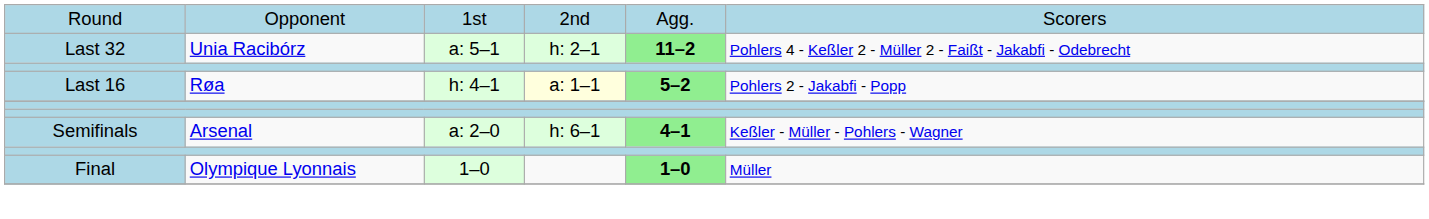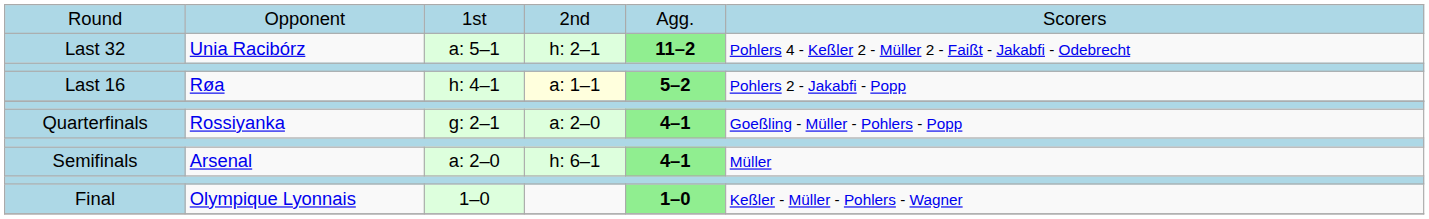+ row: Quarterfinals | Rossiyanka | g: 2–1 | a: 2–0 | 4–1 | Goeßling - Müller - Pohlers - Popp
Semifinals | column 6: Keßler - Müller - Pohlers - Wagner -> Müller
Final | column 6: Müller -> Keßler - Müller - Pohlers - Wagner
